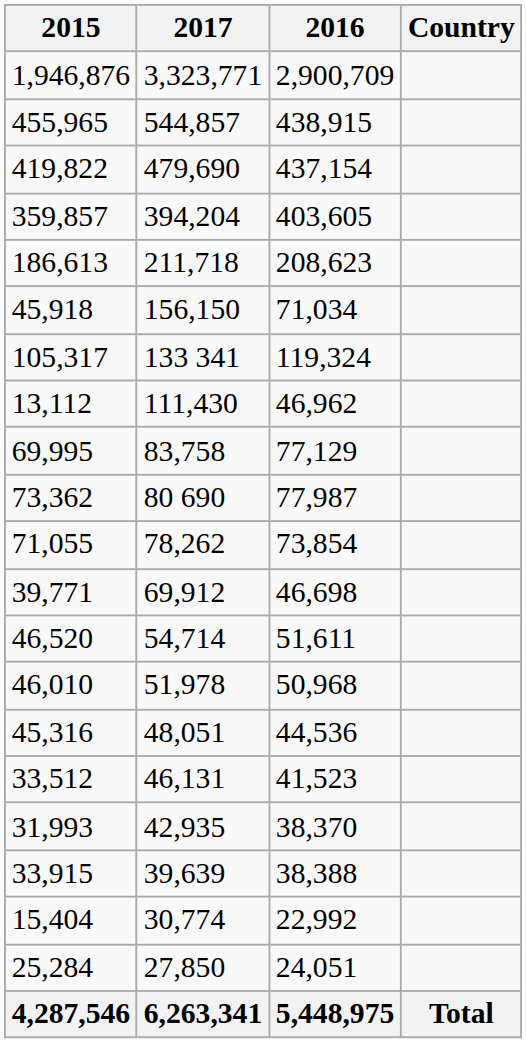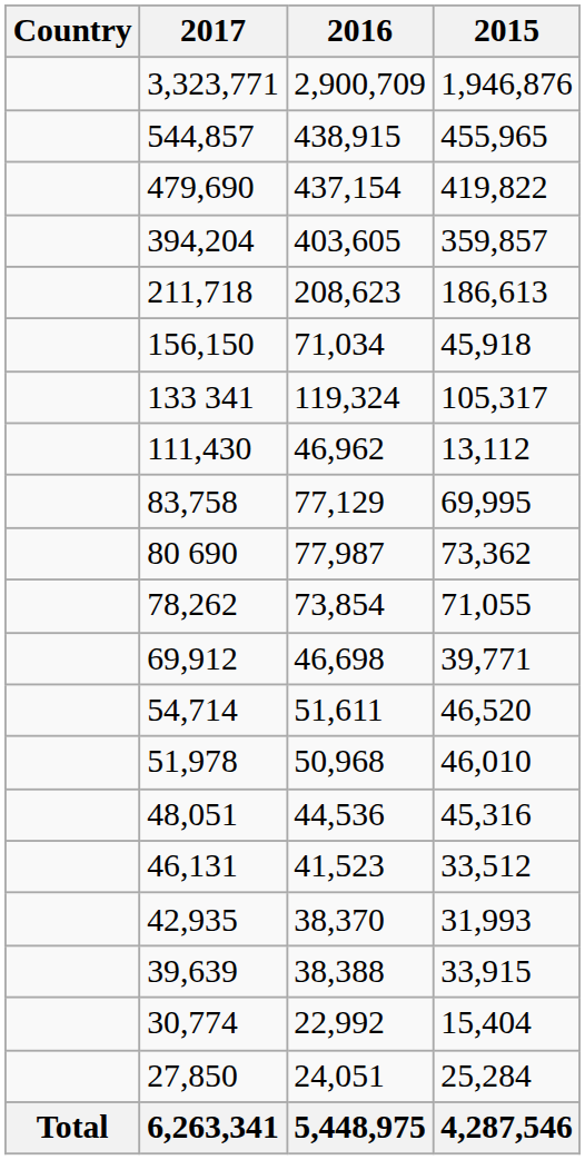columns swapped: Country <-> 2015
